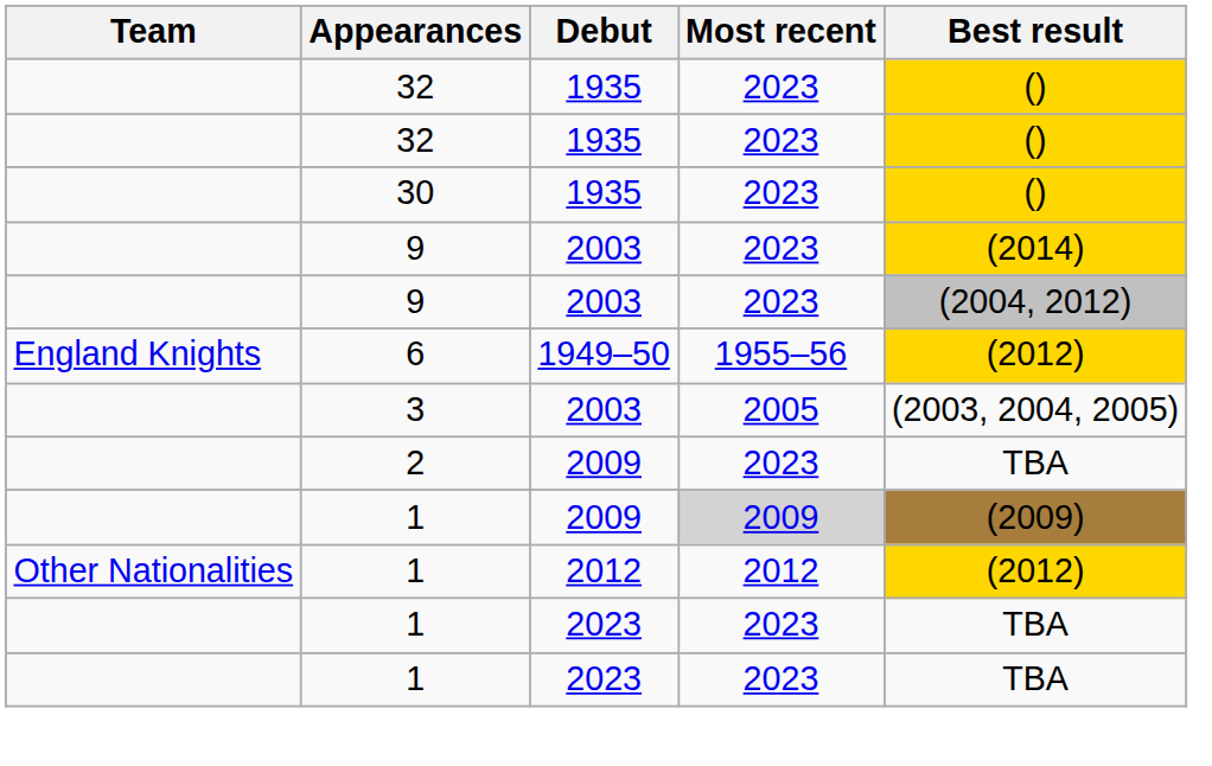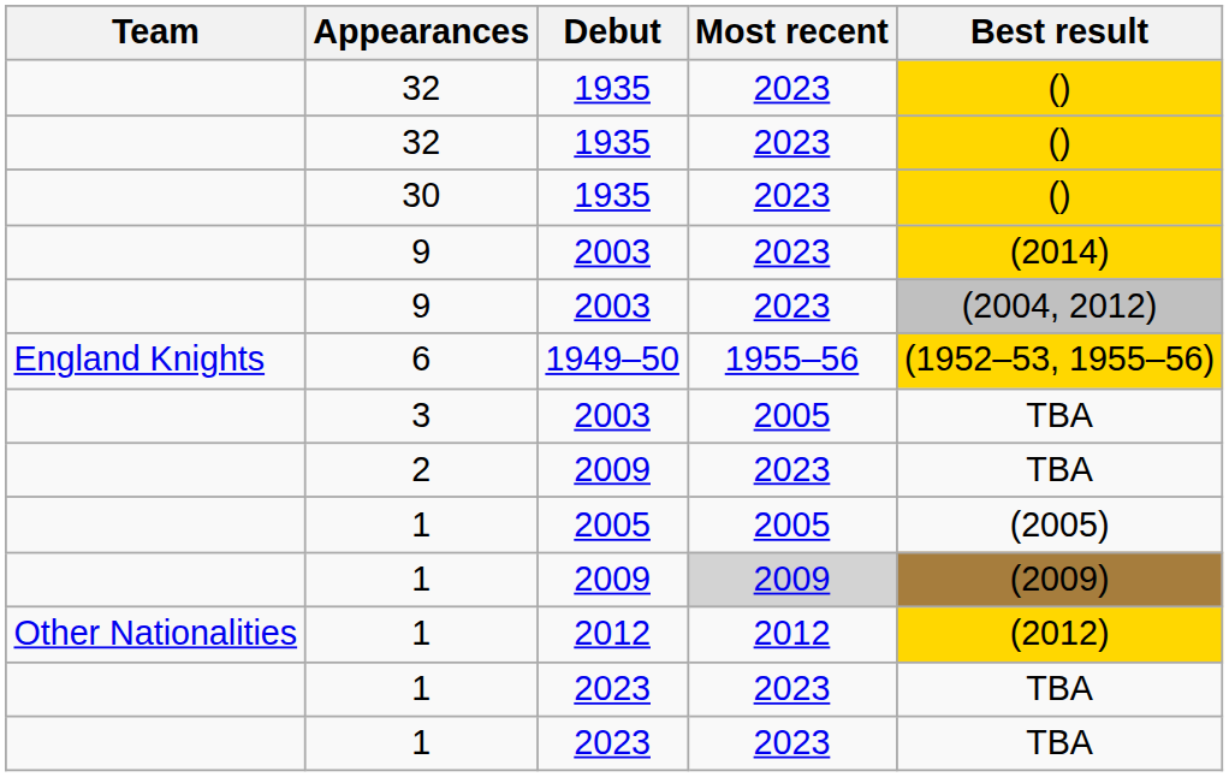6 | Best result: (2012) -> (1952–53, 1955–56)
3 | Best result: (2003, 2004, 2005) -> TBA
+ row: 1 | 2005 | 2005 | (2005)
